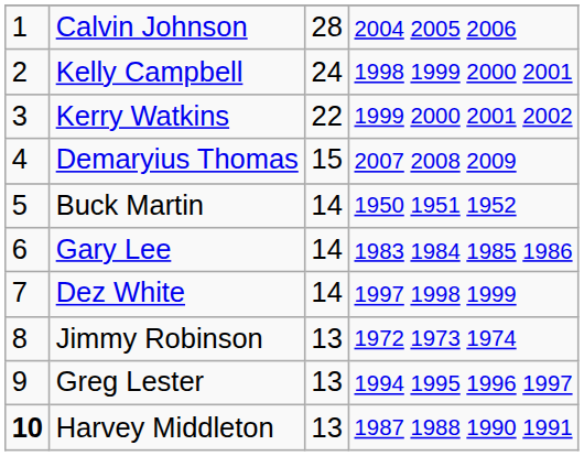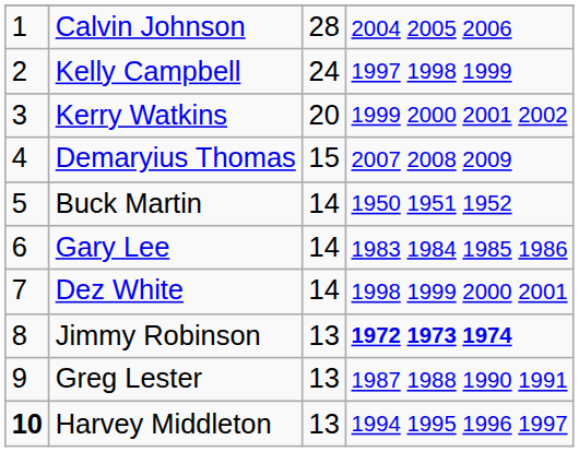Kelly Campbell | column 4: 1998 1999 2000 2001 -> 1997 1998 1999
Kerry Watkins | column 3: 22 -> 20
Dez White | column 4: 1997 1998 1999 -> 1998 1999 2000 2001
Jimmy Robinson | column 4: normal -> bold
Greg Lester | column 4: 1994 1995 1996 1997 -> 1987 1988 1990 1991
Harvey Middleton | column 4: 1987 1988 1990 1991 -> 1994 1995 1996 1997
